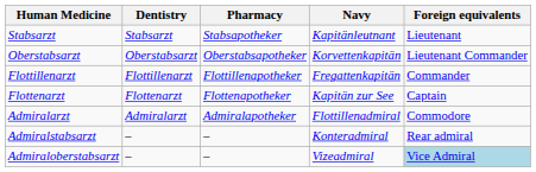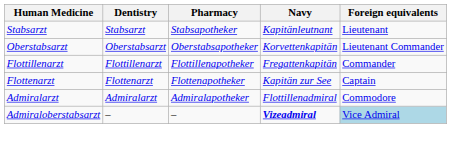- row: Admiralstabsarzt | – | – | Konteradmiral | Rear admiral
Admiraloberstabsarzt | Navy: normal -> bold
